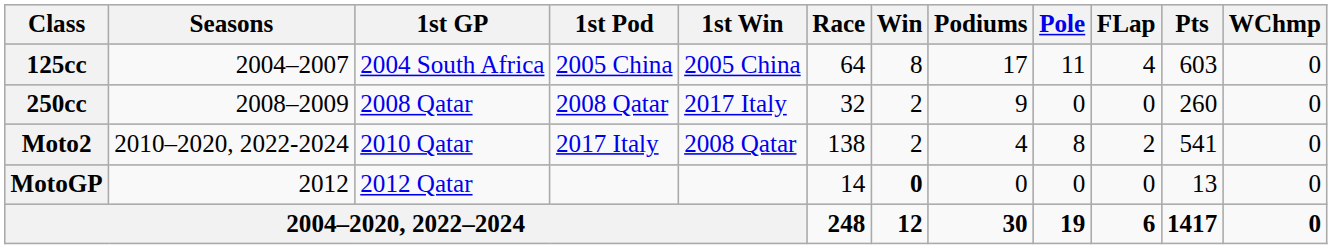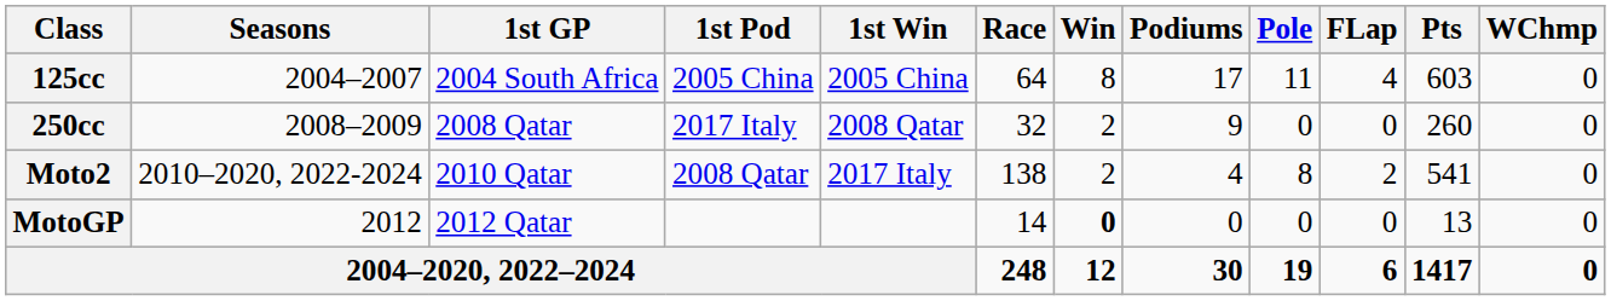250cc | 1st Pod: 2008 Qatar -> 2017 Italy
250cc | 1st Win: 2017 Italy -> 2008 Qatar
Moto2 | 1st Pod: 2017 Italy -> 2008 Qatar
Moto2 | 1st Win: 2008 Qatar -> 2017 Italy
